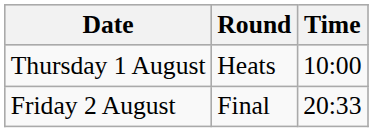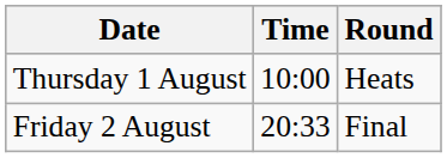columns swapped: Time <-> Round
